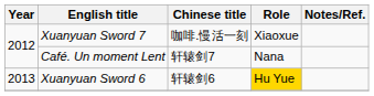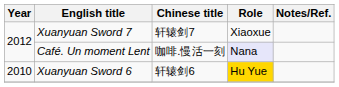Xuanyuan Sword 7 | Chinese title: 咖啡.慢活一刻 -> 轩辕剑7
Café. Un moment Lent | Chinese title: 轩辕剑7 -> 咖啡.慢活一刻
Café. Un moment Lent | Role: no background -> lavender background
Xuanyuan Sword 6 | Year: 2013 -> 2010
